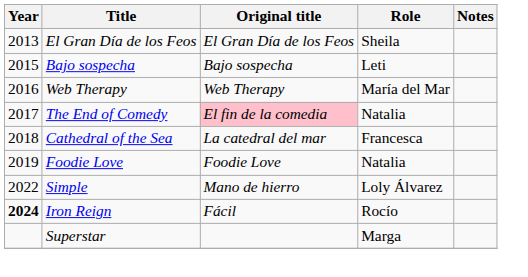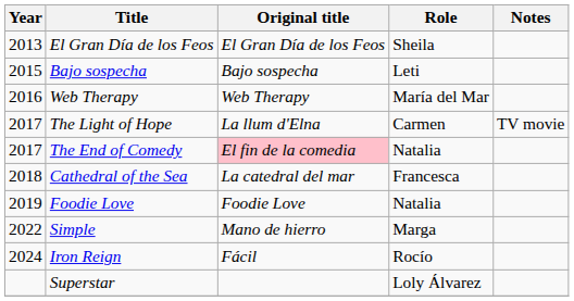+ row: 2017 | The Light of Hope | La llum d'Elna | Carmen | TV movie
Simple | Role: Loly Álvarez -> Marga
Iron Reign | Year: bold -> normal
Superstar | Role: Marga -> Loly Álvarez
